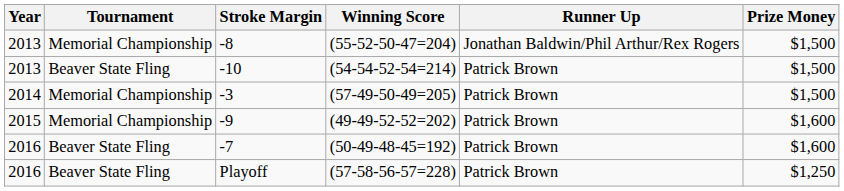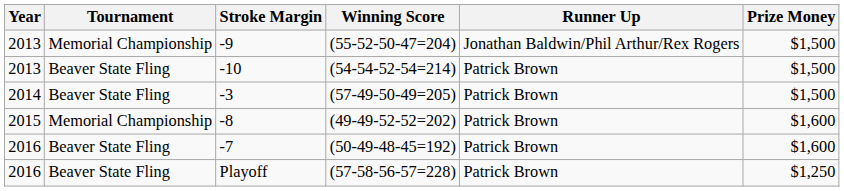(55-52-50-47=204) | Stroke Margin: -8 -> -9
(57-49-50-49=205) | Tournament: Memorial Championship -> Beaver State Fling
(49-49-52-52=202) | Stroke Margin: -9 -> -8
